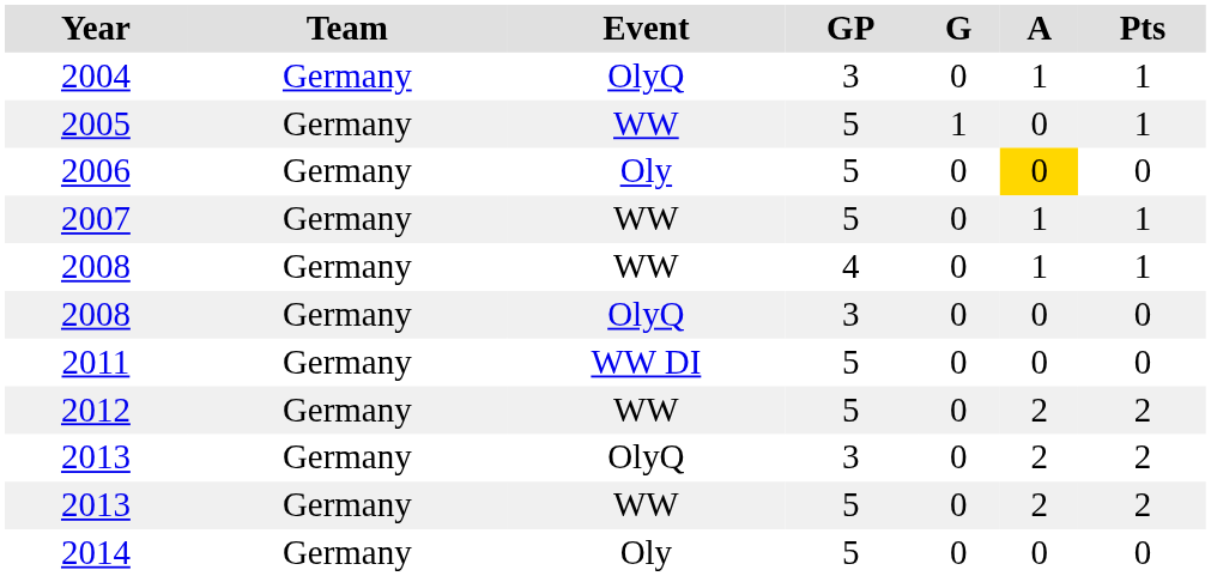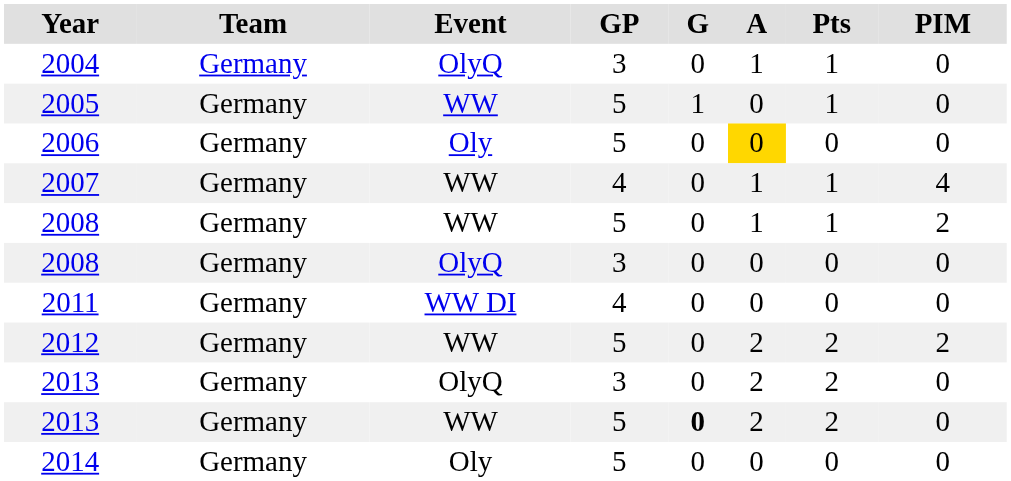+ column: PIM | 0 | 0 | 0 | 4 | 2 | 0 | 0 | 2 | 0 | 0 | 0
2007 | GP: 5 -> 4
2008 / WW | GP: 4 -> 5
2011 | GP: 5 -> 4
2013 / WW | G: normal -> bold
